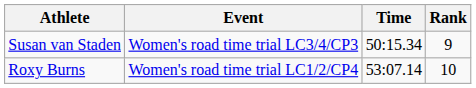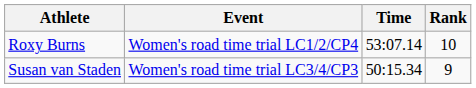rows swapped: Roxy Burns <-> Susan van Staden
